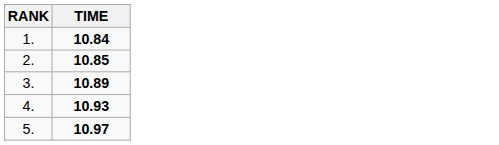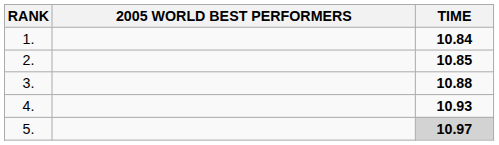+ column: 2005 WORLD BEST PERFORMERS
3. | TIME: 10.89 -> 10.88
5. | TIME: no background -> lightgrey background
